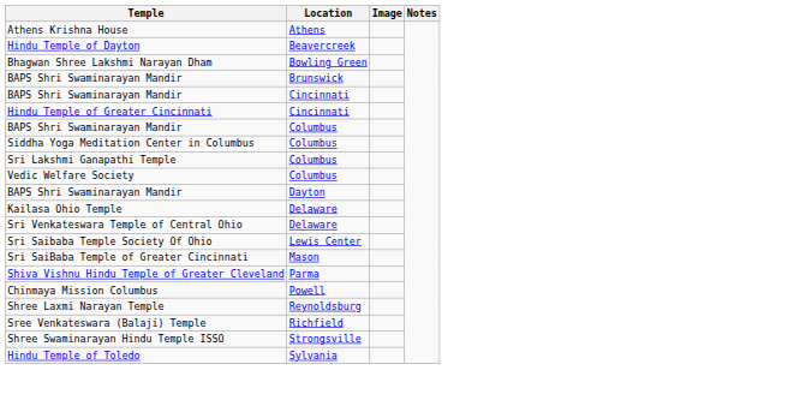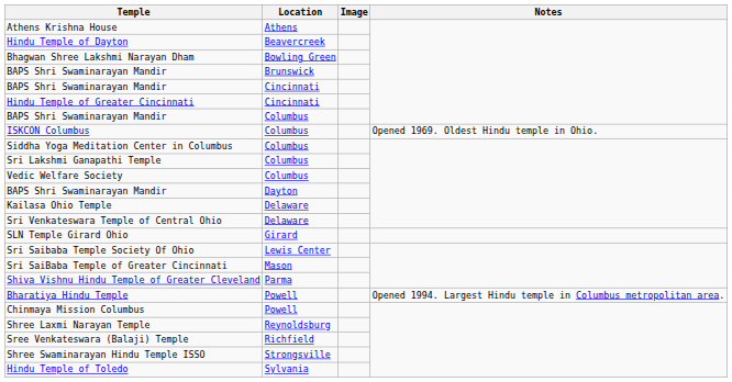+ row: ISKCON Columbus | Columbus | Opened 1969. Oldest Hindu temple in Ohio.
+ row: SLN Temple Girard Ohio | Girard
+ row: Bharatiya Hindu Temple | Powell | Opened 1994. Largest Hindu temple in Columbus metropolitan area.
